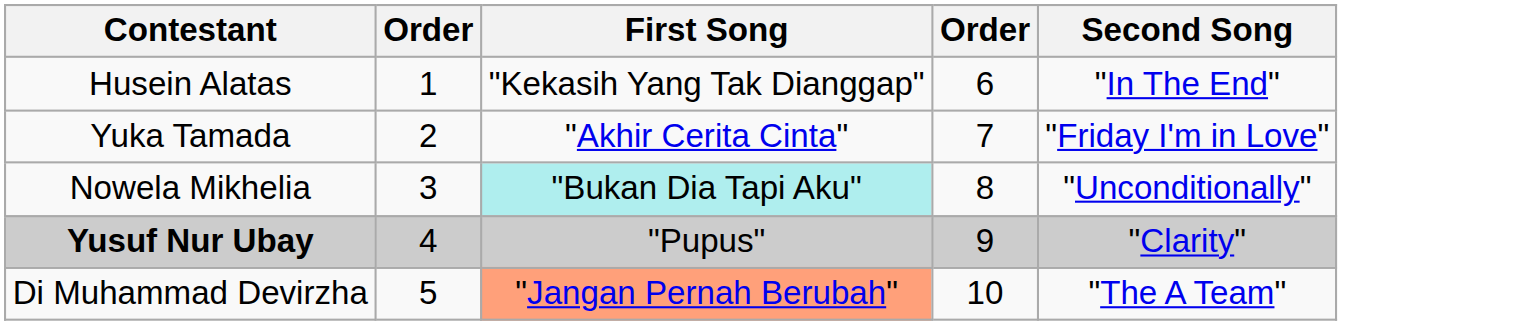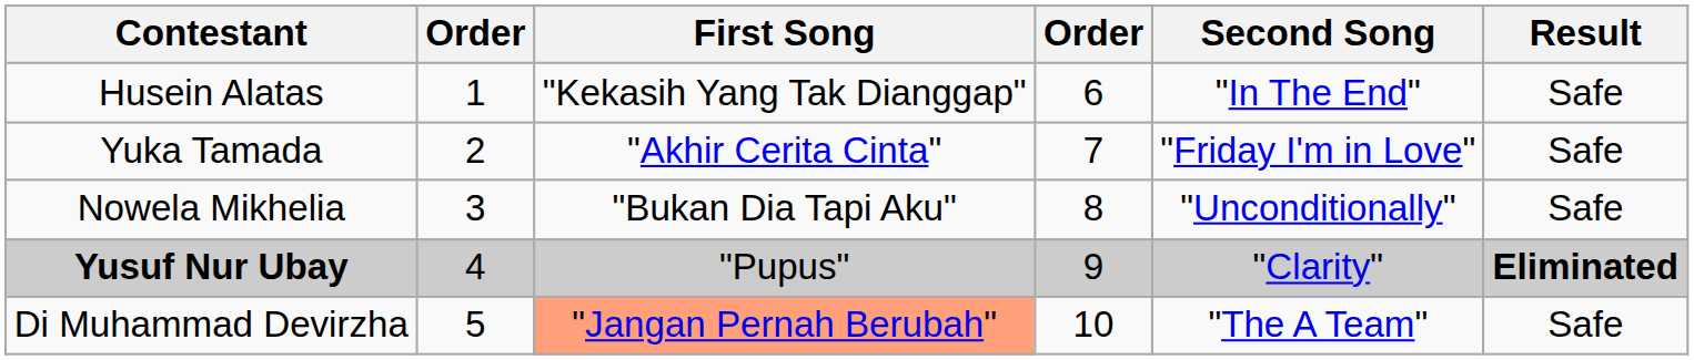+ column: Result | Safe | Safe | Safe | Eliminated | Safe
Nowela Mikhelia | First Song: paleturquoise background -> no background
